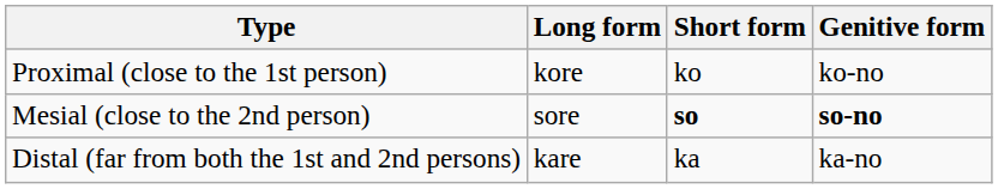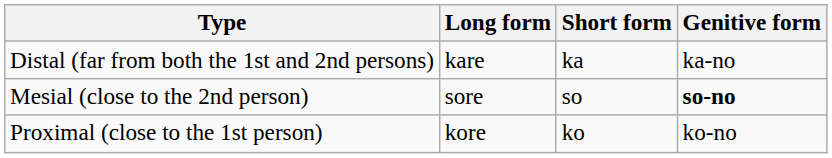rows swapped: Proximal (close to the 1st person) <-> Distal (far from both the 1st and 2nd persons)
Mesial (close to the 2nd person) | Short form: bold -> normal
